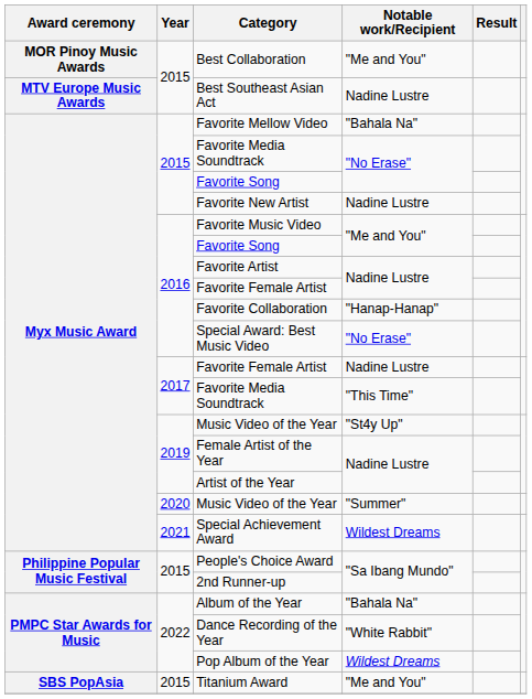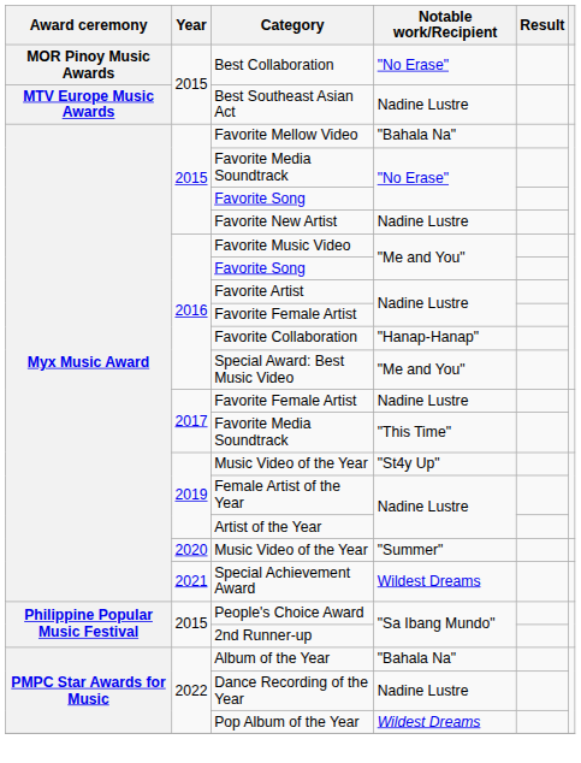Best Collaboration | Notable work/Recipient: "Me and You" -> "No Erase"
Special Award: Best Music Video | Notable work/Recipient: "No Erase" -> "Me and You"
Dance Recording of the Year | Notable work/Recipient: "White Rabbit" -> Nadine Lustre
- row: SBS PopAsia | 2015 | Titanium Award | "Me and You"
